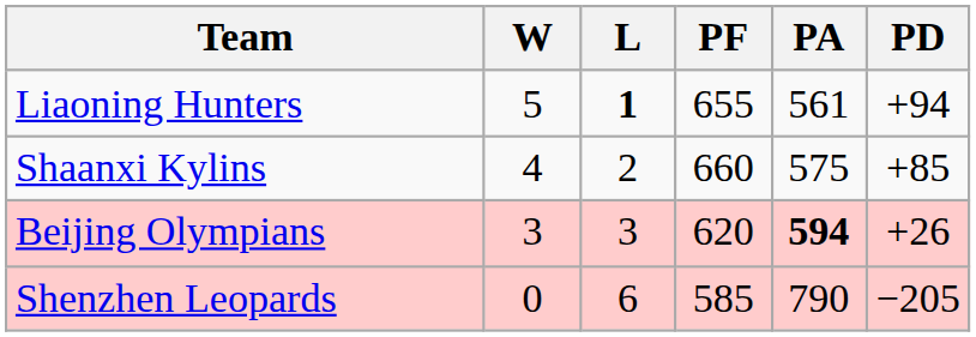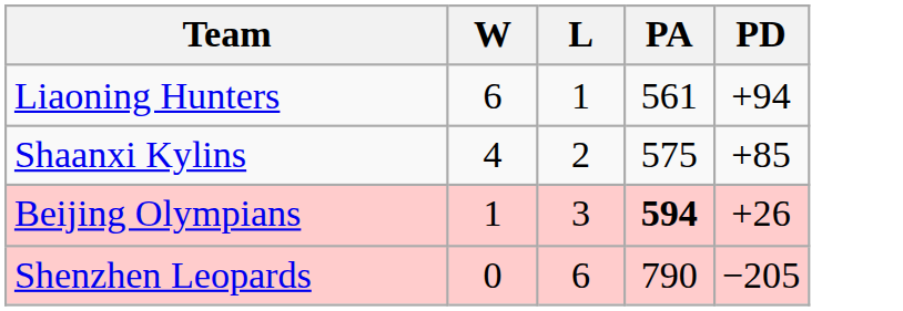- column: PF | 655 | 660 | 620 | 585
Liaoning Hunters | W: 5 -> 6
Liaoning Hunters | L: bold -> normal
Beijing Olympians | W: 3 -> 1
